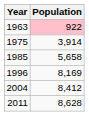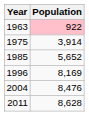1985 | Population: 5,658 -> 5,652
2004 | Population: 8,412 -> 8,476
